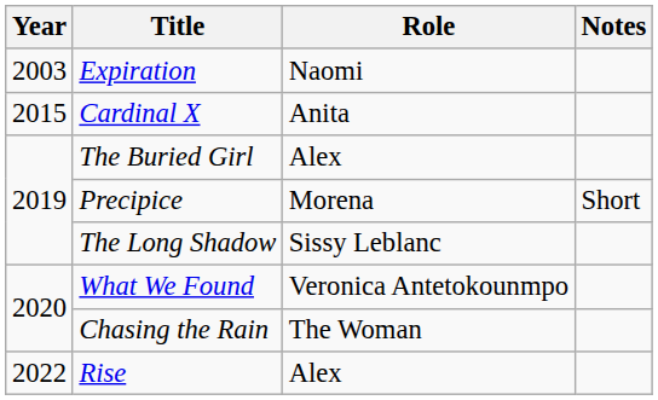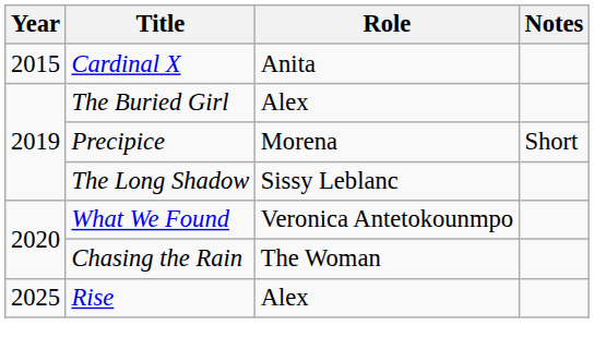- row: 2003 | Expiration | Naomi
Rise | Year: 2022 -> 2025
